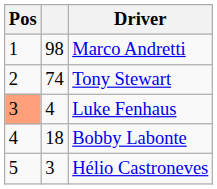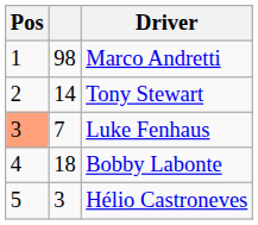Tony Stewart | column 2: 74 -> 14
Luke Fenhaus | column 2: 4 -> 7
